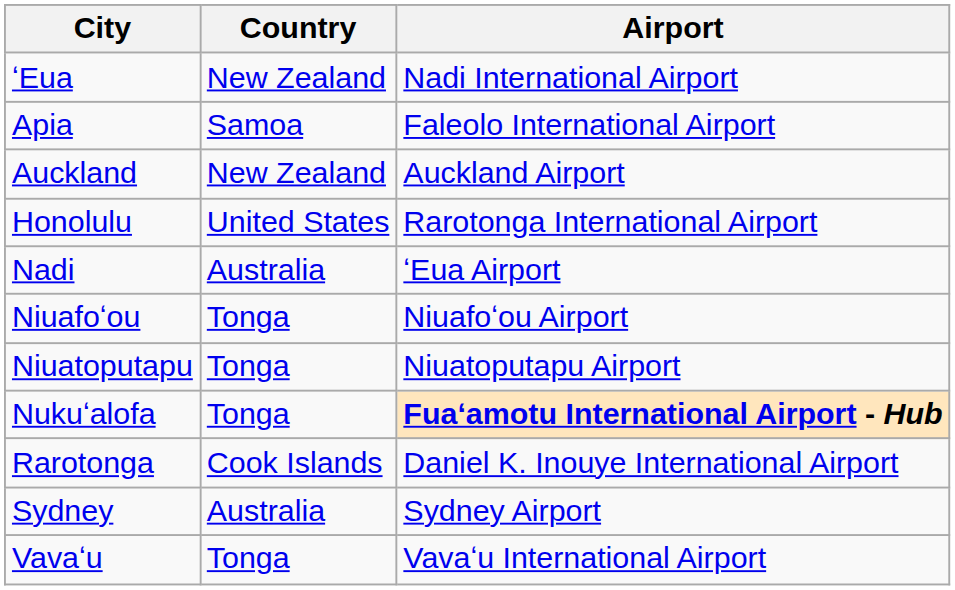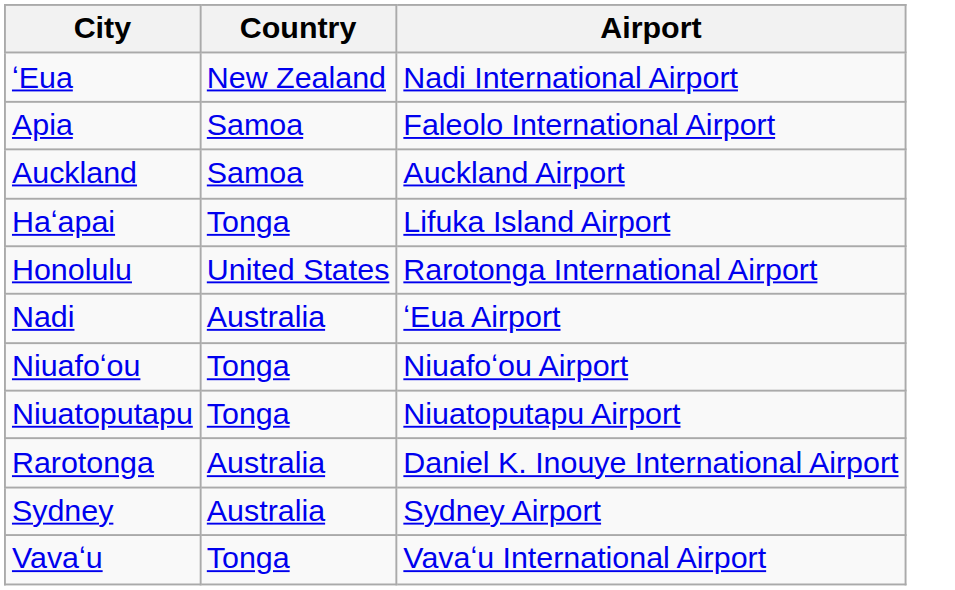Auckland | Country: New Zealand -> Samoa
+ row: Haʻapai | Tonga | Lifuka Island Airport
- row: Nukuʻalofa | Tonga | Fuaʻamotu International Airport - Hub
Rarotonga | Country: Cook Islands -> Australia
